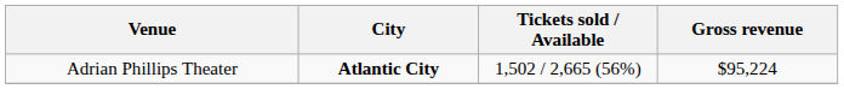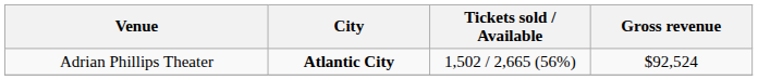Adrian Phillips Theater | Gross revenue: $95,224 -> $92,524
